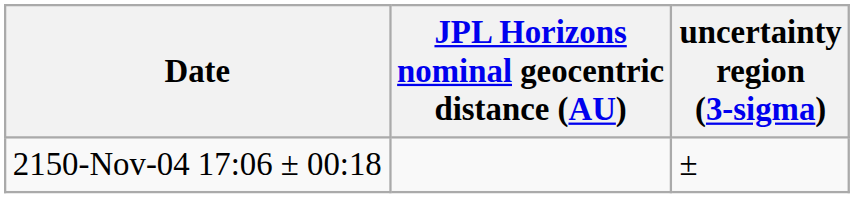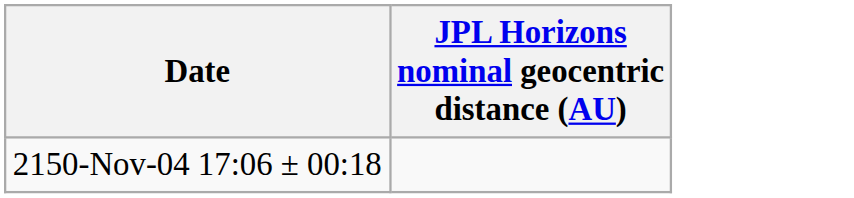- column: uncertainty region (3-sigma) | ±
